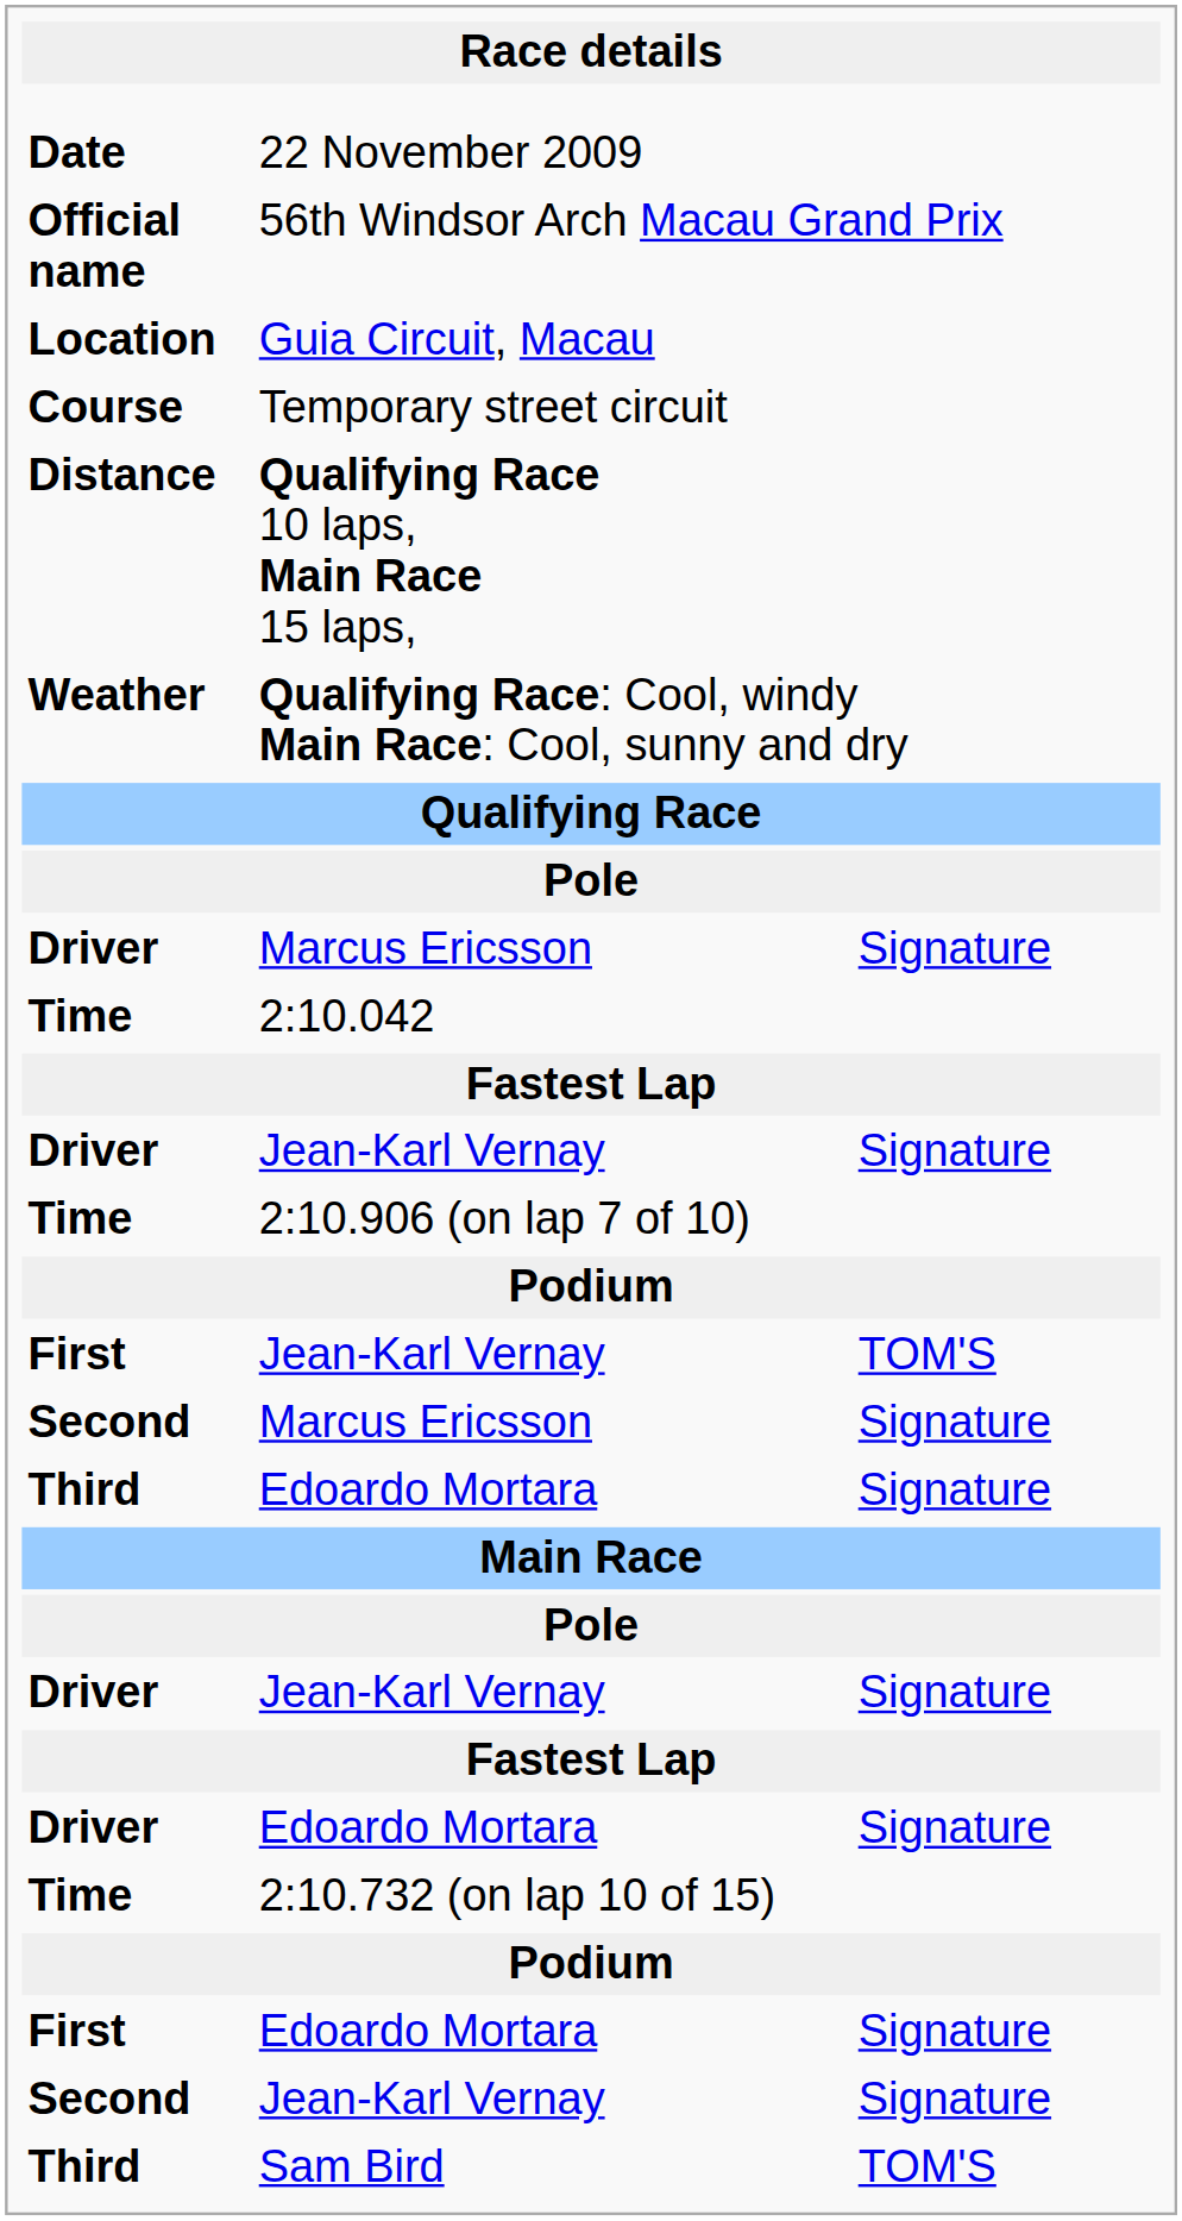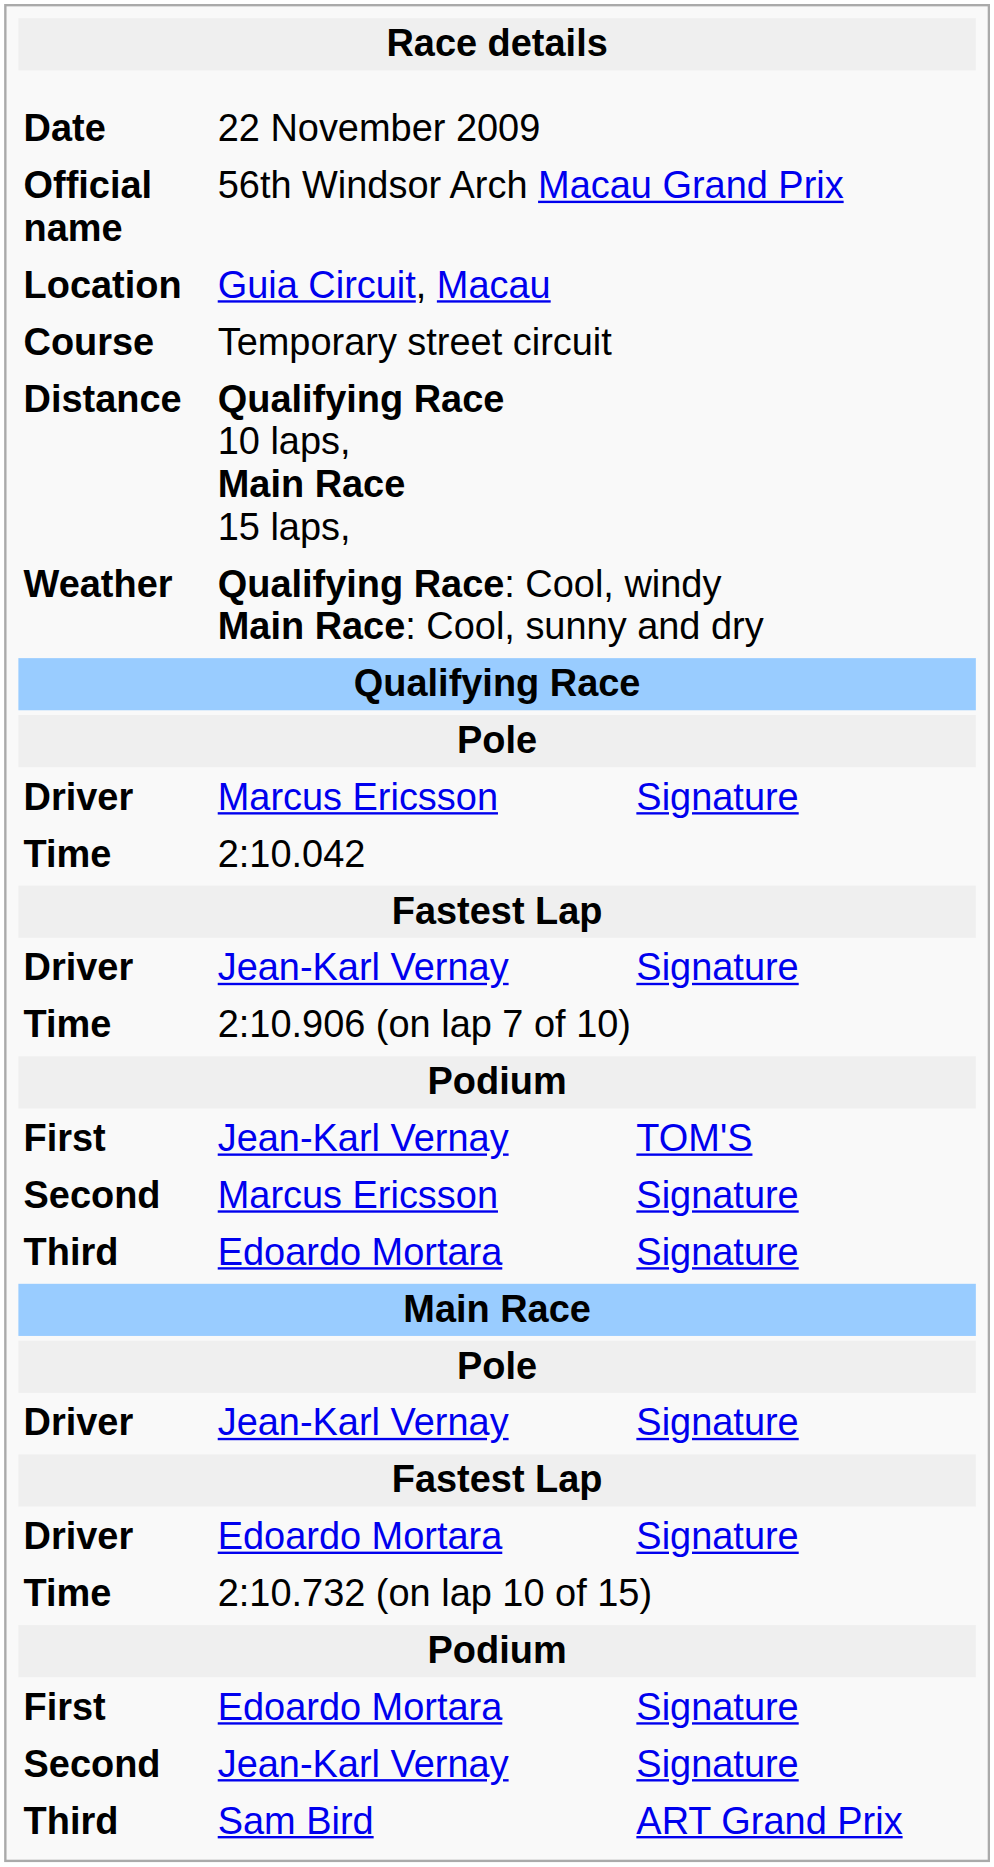Sam Bird | column 3: TOM'S -> ART Grand Prix
